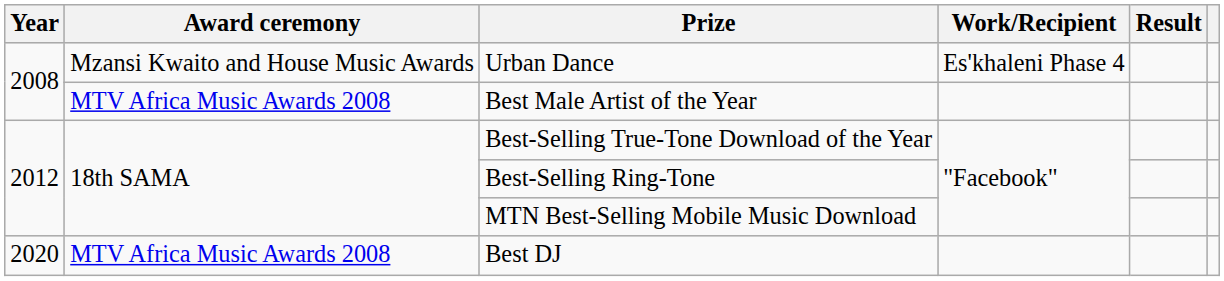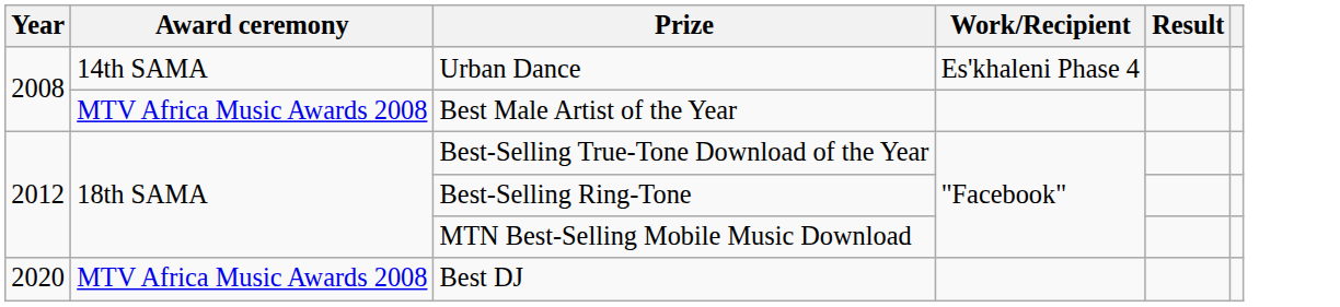Urban Dance | Award ceremony: Mzansi Kwaito and House Music Awards -> 14th SAMA
